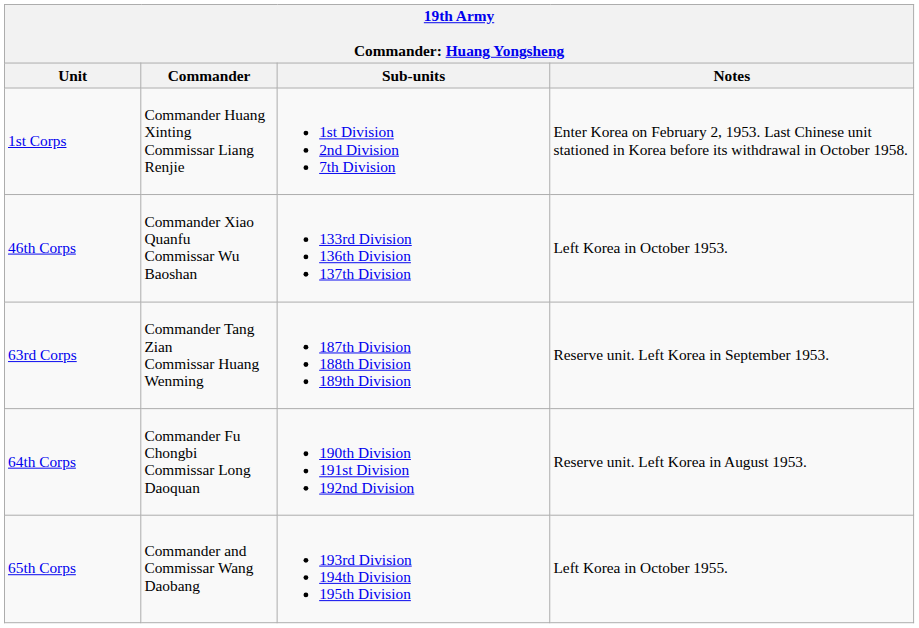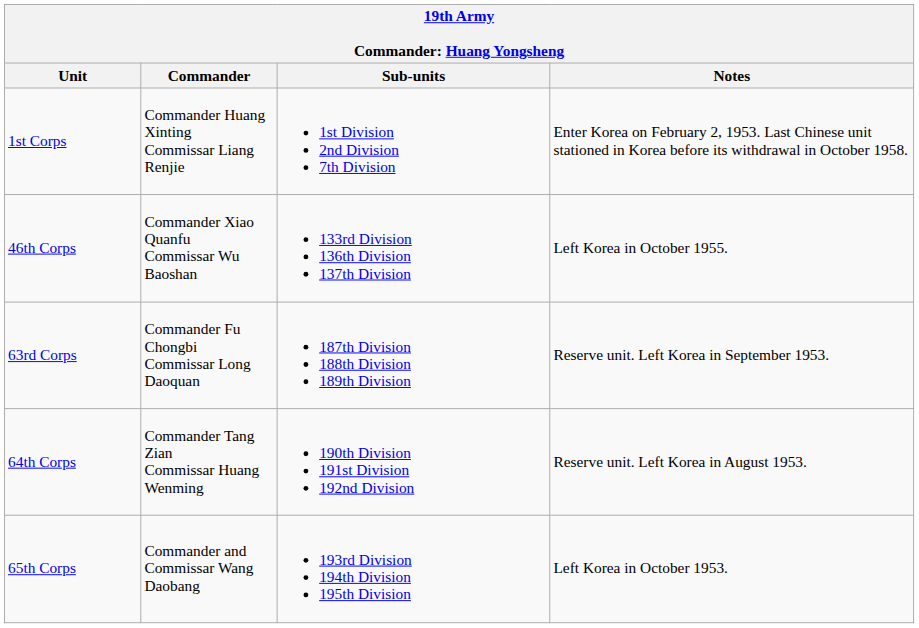46th Corps | Notes: Left Korea in October 1953. -> Left Korea in October 1955.
63rd Corps | Commander: Commander Tang Zian Commissar Huang Wenming -> Commander Fu Chongbi Commissar Long Daoquan
64th Corps | Commander: Commander Fu Chongbi Commissar Long Daoquan -> Commander Tang Zian Commissar Huang Wenming
65th Corps | Notes: Left Korea in October 1955. -> Left Korea in October 1953.
